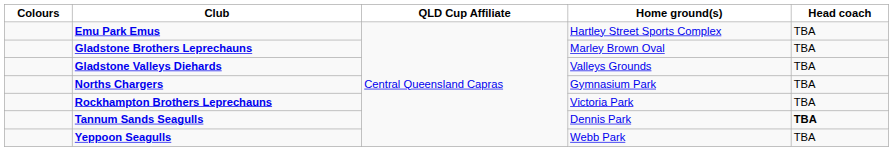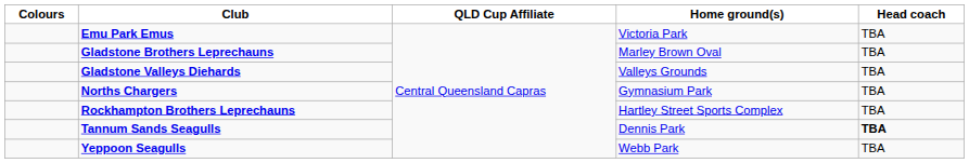Emu Park Emus | Home ground(s): Hartley Street Sports Complex -> Victoria Park
Rockhampton Brothers Leprechauns | Home ground(s): Victoria Park -> Hartley Street Sports Complex
